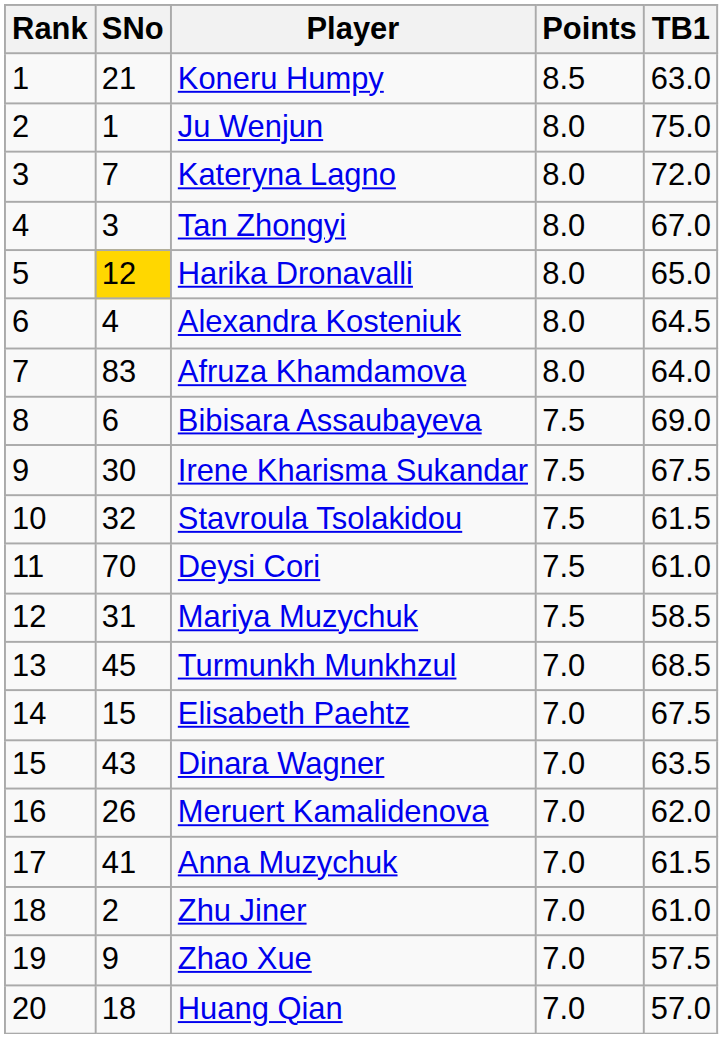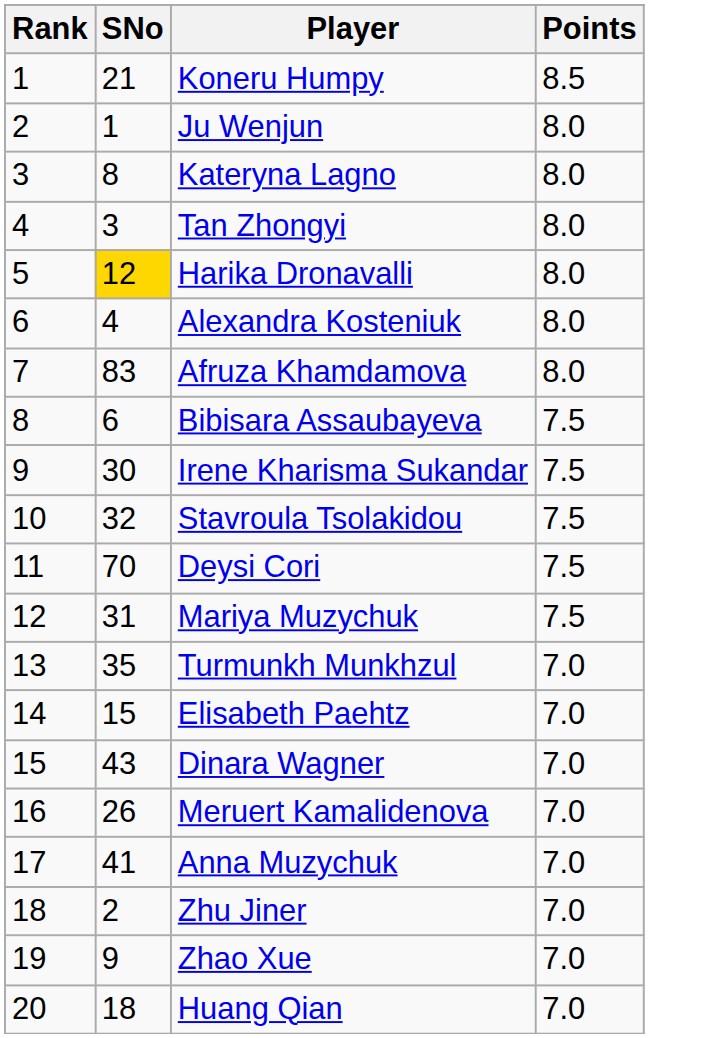- column: TB1 | 63.0 | 75.0 | 72.0 | 67.0 | 65.0 | 64.5 | 64.0 | 69.0 | 67.5 | 61.5 | 61.0 | 58.5 | 68.5 | 67.5 | 63.5 | 62.0 | 61.5 | 61.0 | 57.5 | 57.0
Kateryna Lagno | SNo: 7 -> 8
Turmunkh Munkhzul | SNo: 45 -> 35
